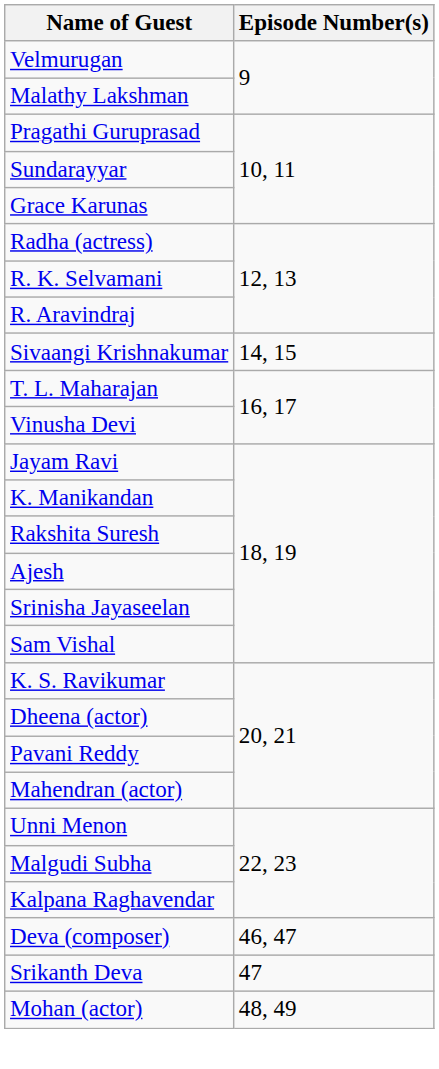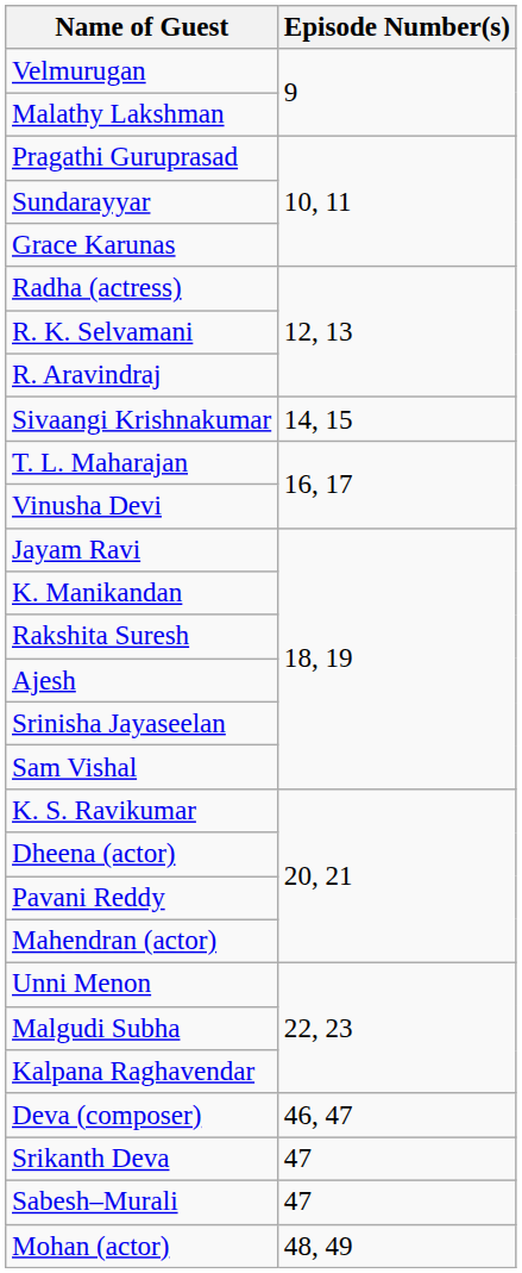+ row: Sabesh–Murali | 47
